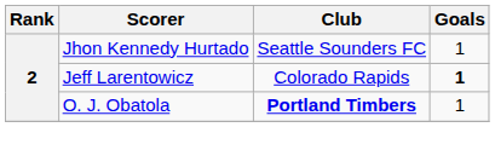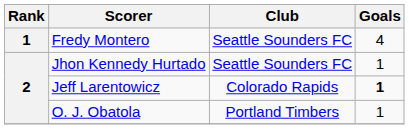+ row: 1 | Fredy Montero | Seattle Sounders FC | 4
O. J. Obatola | Club: bold -> normal
